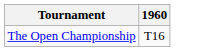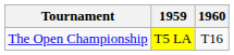+ column: 1959 | T5 LA
